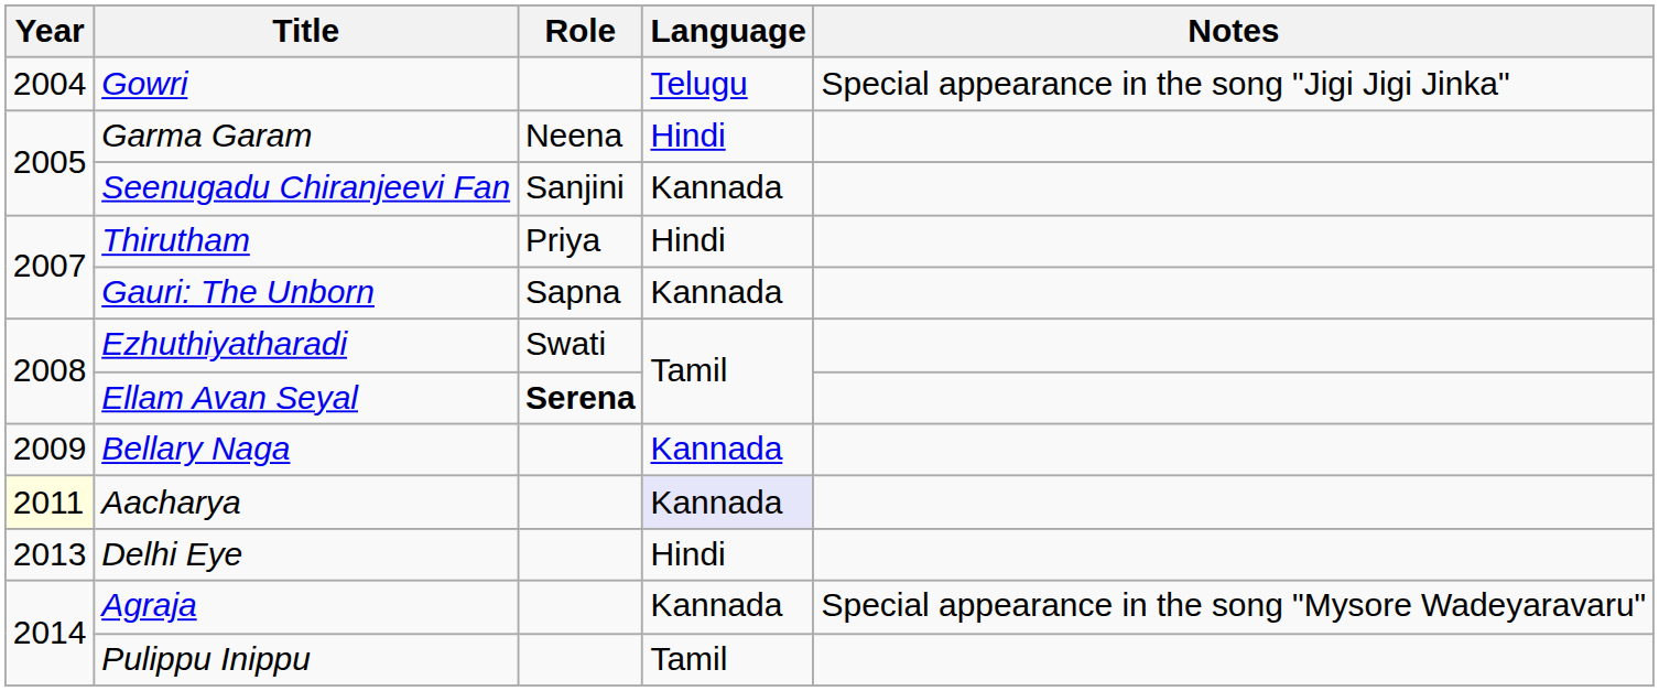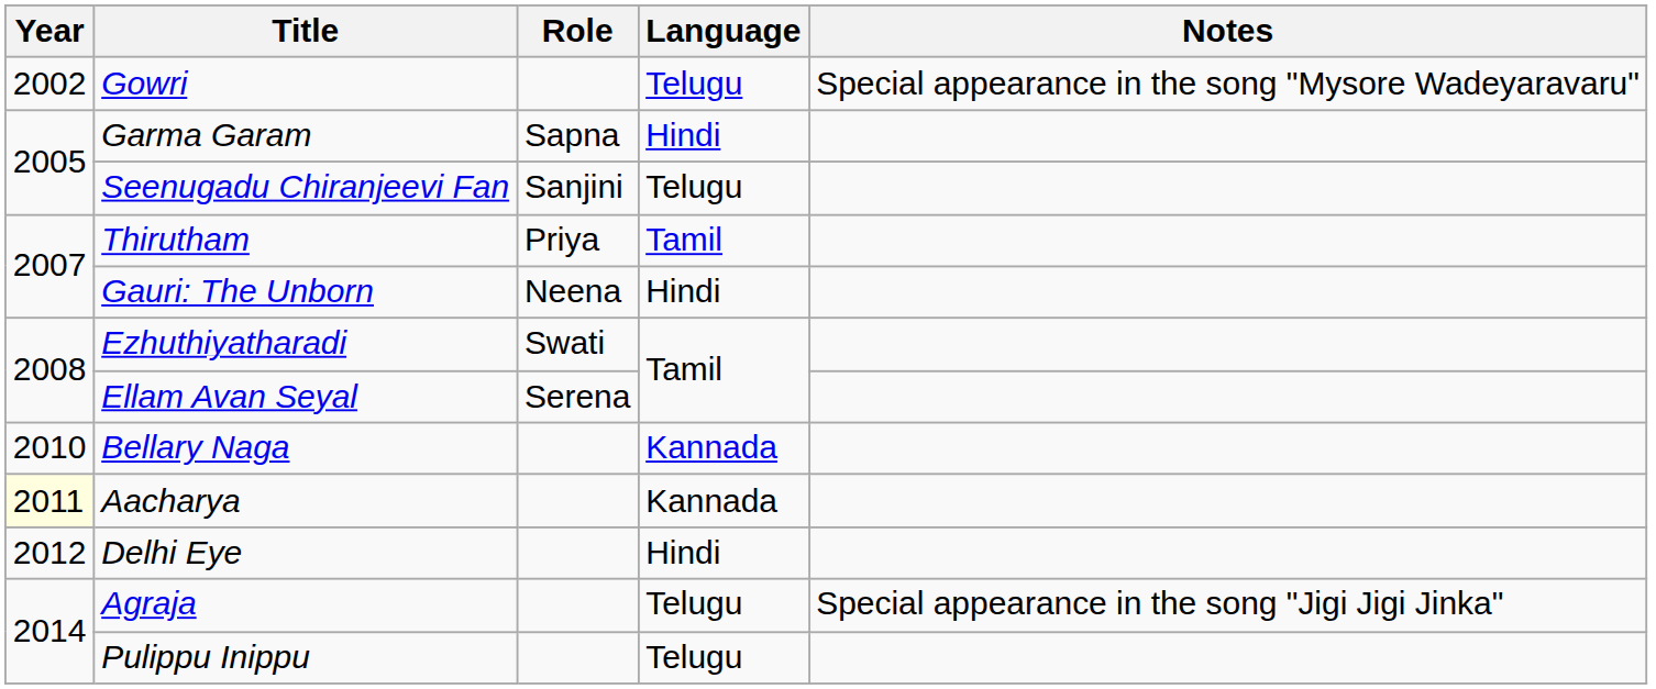Gowri | Year: 2004 -> 2002
Gowri | Notes: Special appearance in the song "Jigi Jigi Jinka" -> Special appearance in the song "Mysore Wadeyaravaru"
Garma Garam | Role: Neena -> Sapna
Seenugadu Chiranjeevi Fan | Language: Kannada -> Telugu
Thirutham | Language: Hindi -> Tamil
Gauri: The Unborn | Role: Sapna -> Neena
Gauri: The Unborn | Language: Kannada -> Hindi
Ellam Avan Seyal | Role: bold -> normal
Bellary Naga | Year: 2009 -> 2010
Aacharya | Language: lavender background -> no background
Delhi Eye | Year: 2013 -> 2012
Agraja | Language: Kannada -> Telugu
Agraja | Notes: Special appearance in the song "Mysore Wadeyaravaru" -> Special appearance in the song "Jigi Jigi Jinka"
Pulippu Inippu | Language: Tamil -> Telugu
